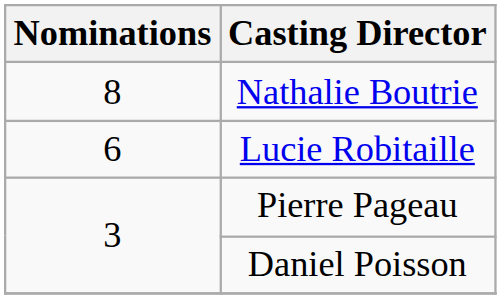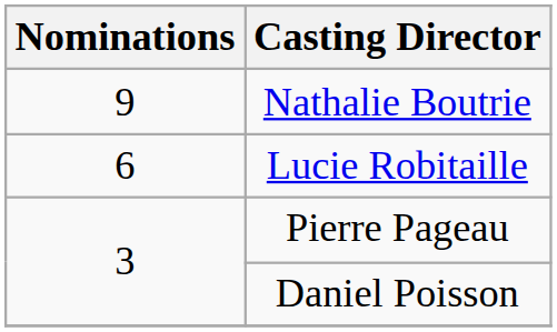Nathalie Boutrie | Nominations: 8 -> 9
